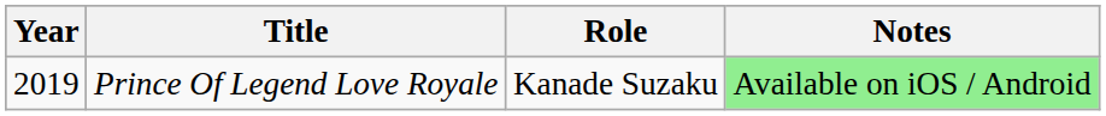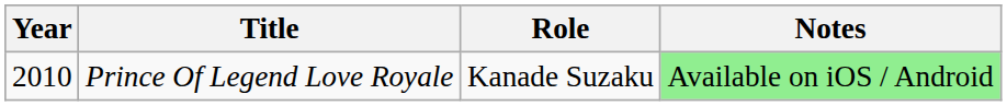Prince Of Legend Love Royale | Year: 2019 -> 2010
